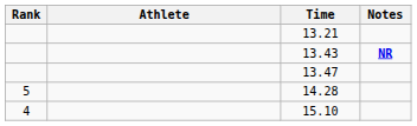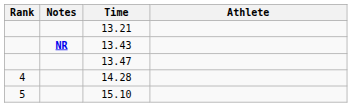columns swapped: Athlete <-> Notes
14.28 | Rank: 5 -> 4
15.10 | Rank: 4 -> 5
